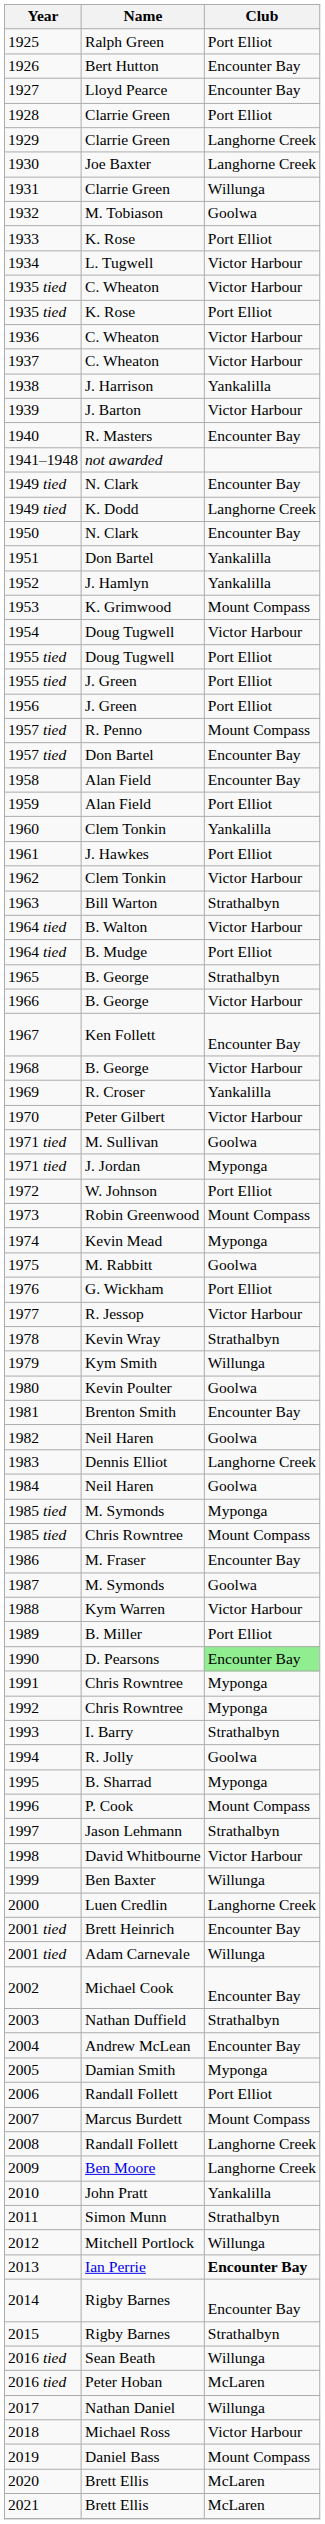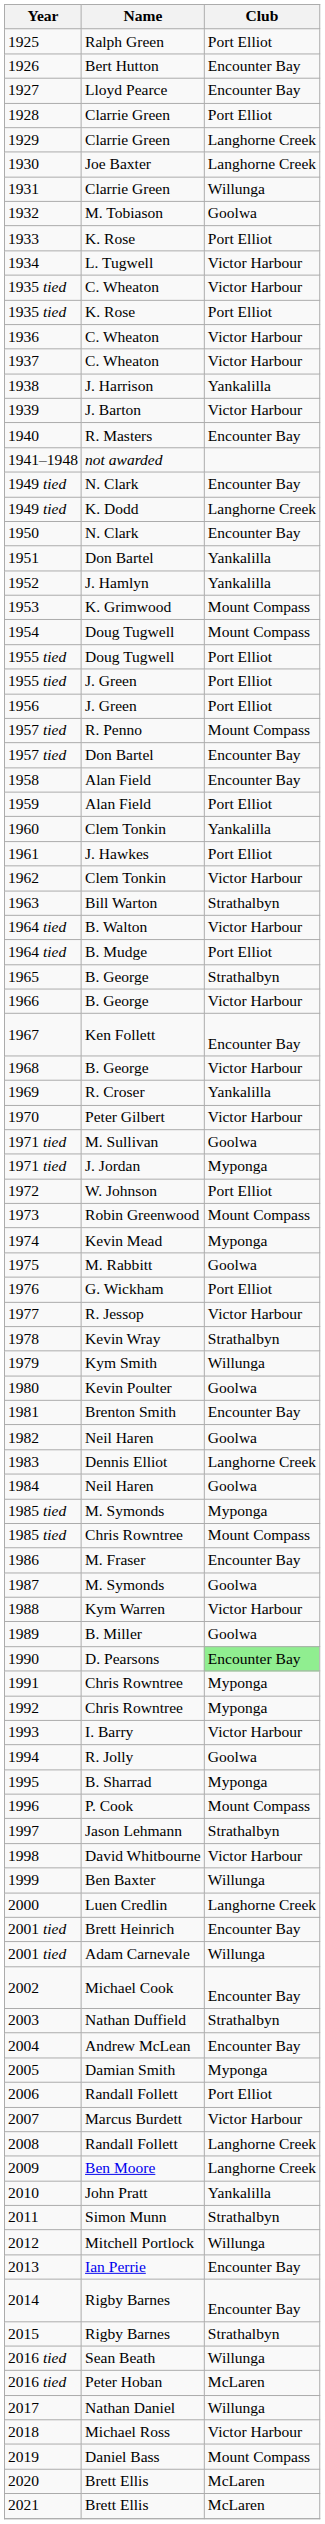1954 | Club: Victor Harbour -> Mount Compass
1989 | Club: Port Elliot -> Goolwa
1993 | Club: Strathalbyn -> Victor Harbour
2007 | Club: Mount Compass -> Victor Harbour
2013 | Club: bold -> normal
